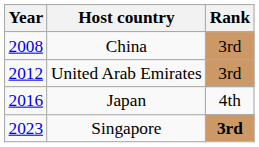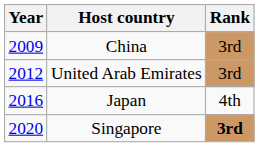China | Year: 2008 -> 2009
Singapore | Year: 2023 -> 2020
